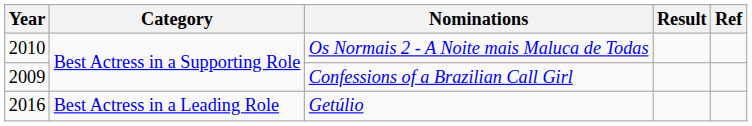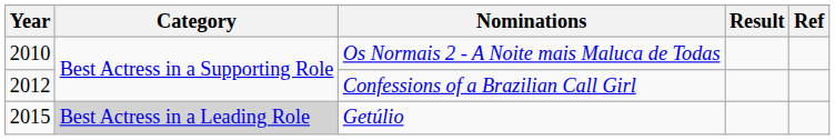Confessions of a Brazilian Call Girl | Year: 2009 -> 2012
Getúlio | Year: 2016 -> 2015
Getúlio | Category: no background -> lightgrey background
